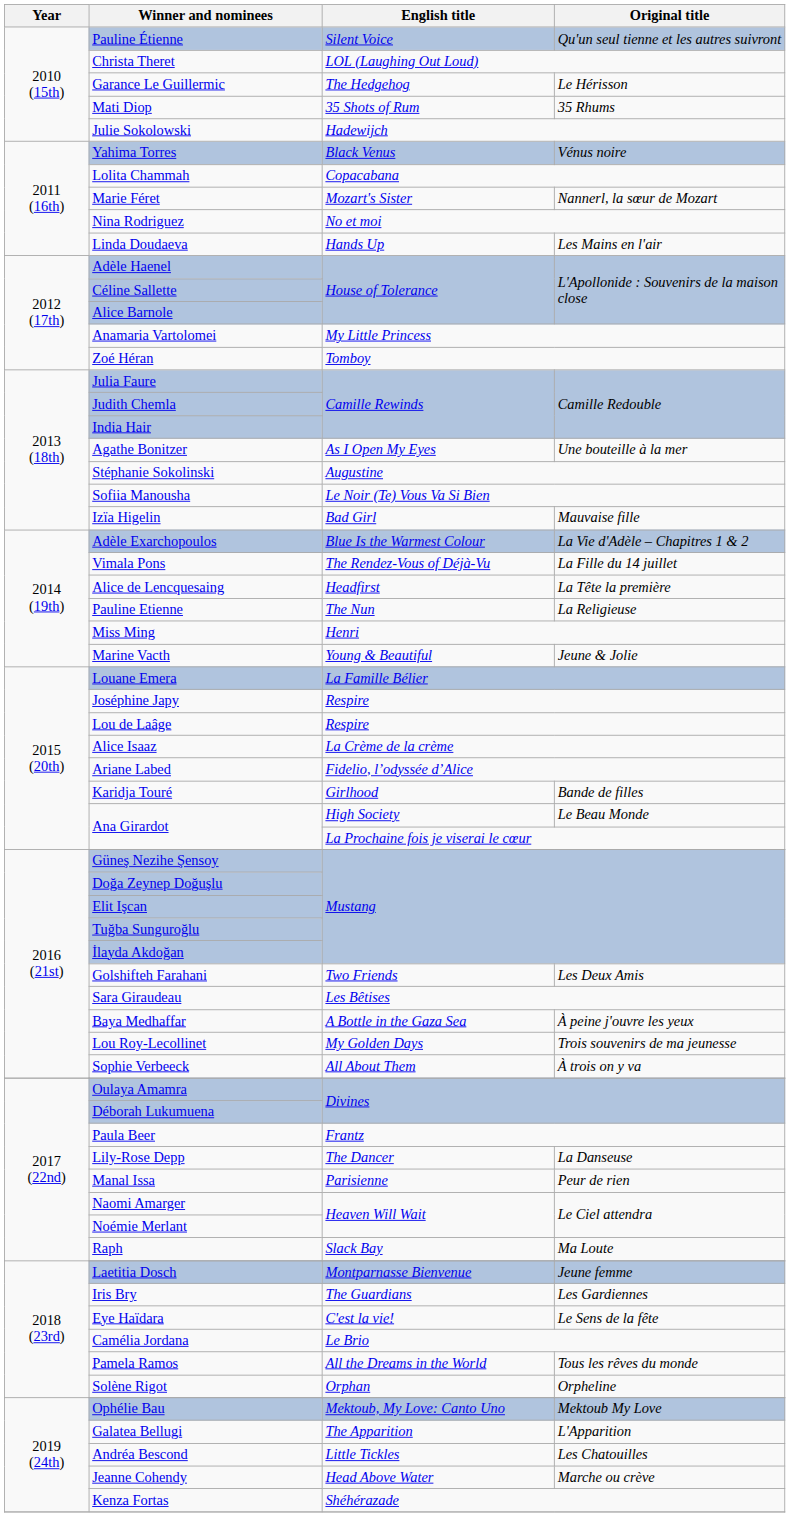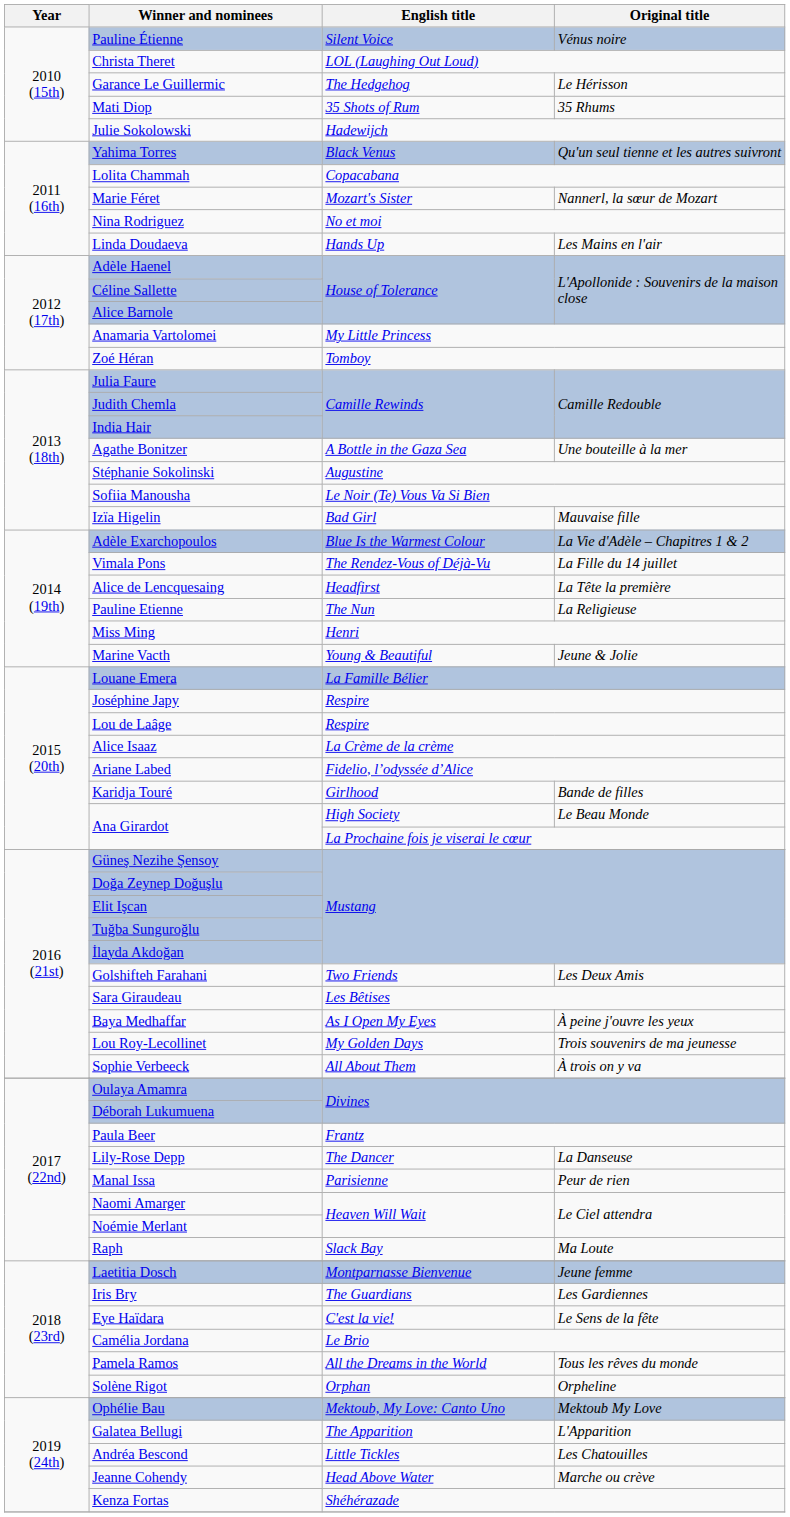Pauline Étienne | Original title: Qu'un seul tienne et les autres suivront -> Vénus noire
Yahima Torres | Original title: Vénus noire -> Qu'un seul tienne et les autres suivront
Agathe Bonitzer | English title: As I Open My Eyes -> A Bottle in the Gaza Sea
Baya Medhaffar | English title: A Bottle in the Gaza Sea -> As I Open My Eyes
